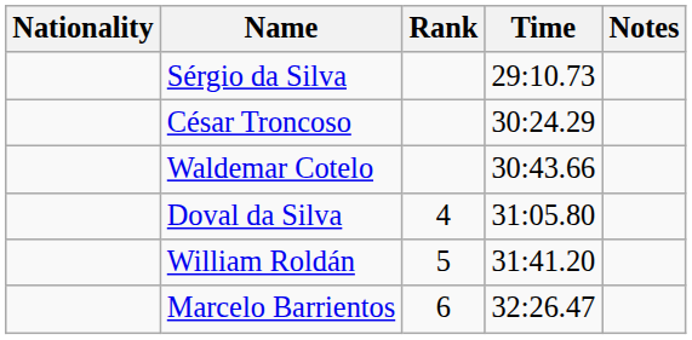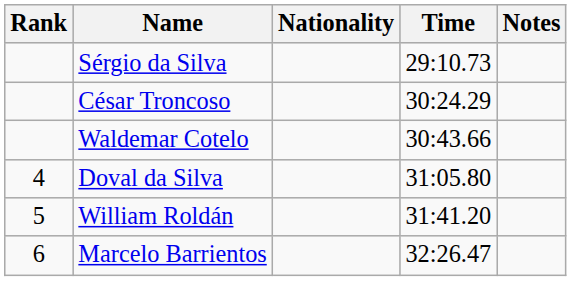columns swapped: Rank <-> Nationality
